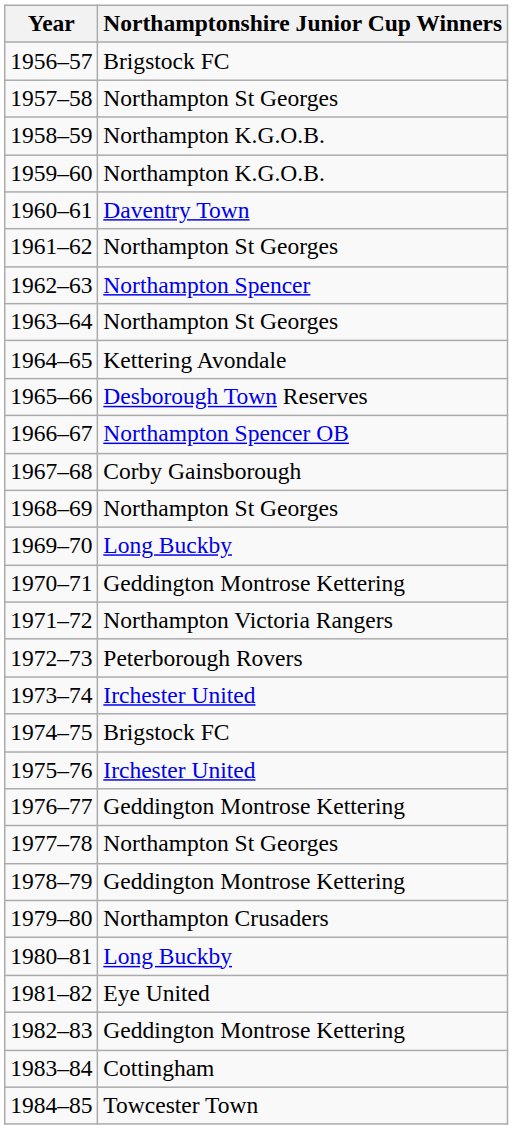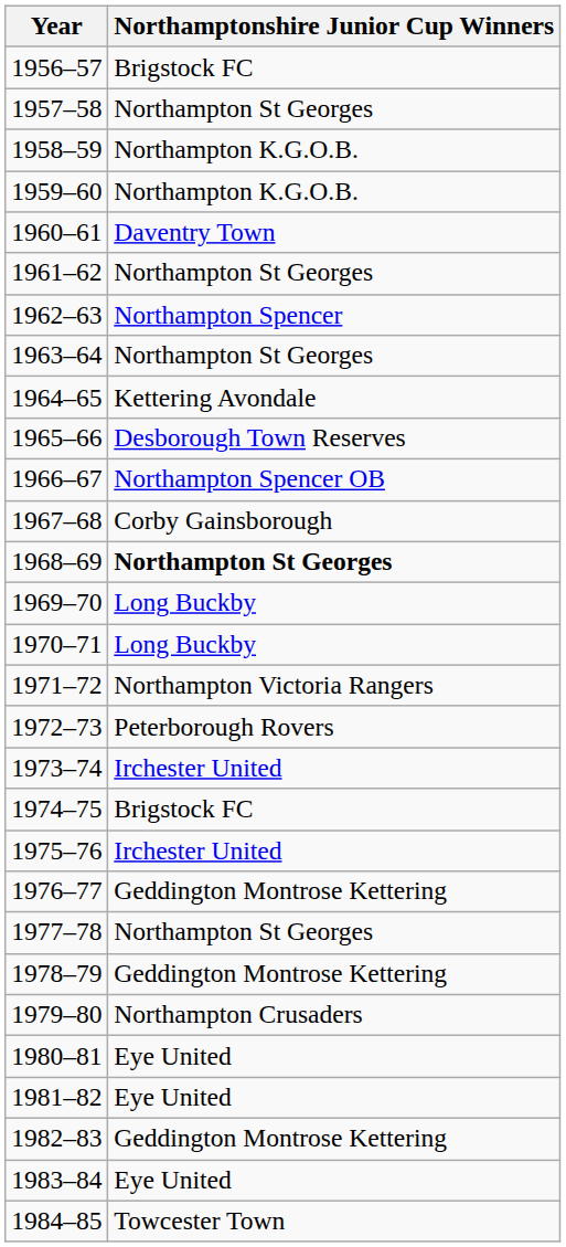1968–69 | Northamptonshire Junior Cup Winners: normal -> bold
1970–71 | Northamptonshire Junior Cup Winners: Geddington Montrose Kettering -> Long Buckby
1980–81 | Northamptonshire Junior Cup Winners: Long Buckby -> Eye United
1983–84 | Northamptonshire Junior Cup Winners: Cottingham -> Eye United
